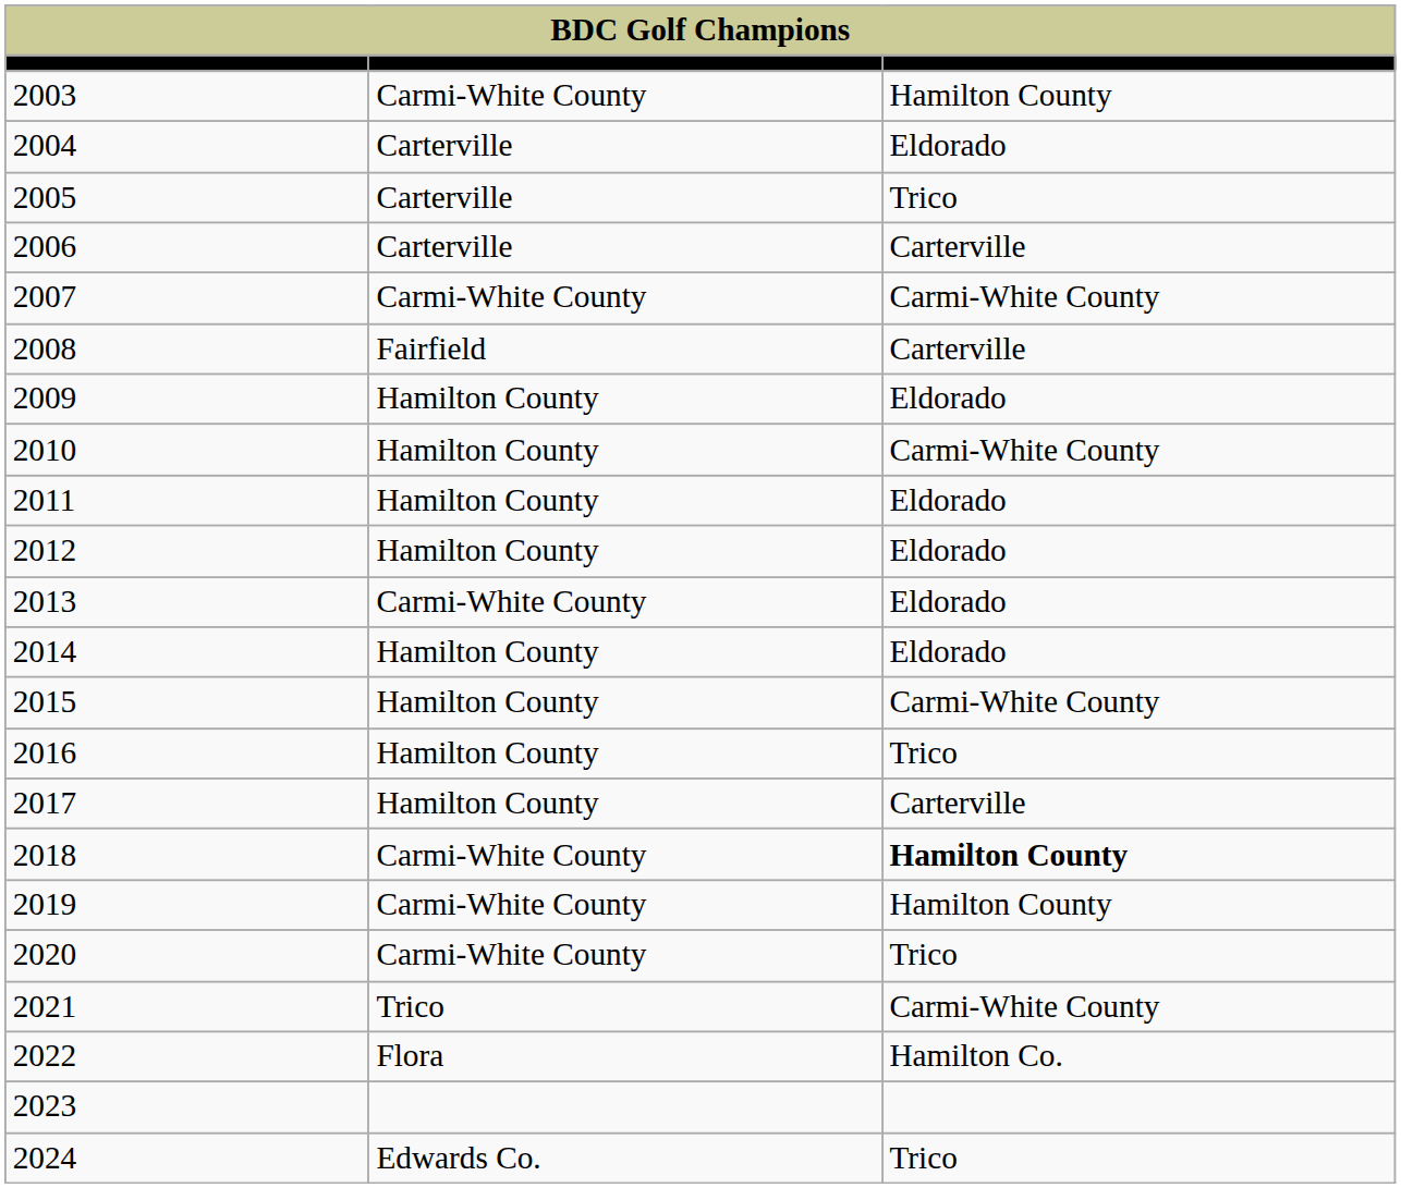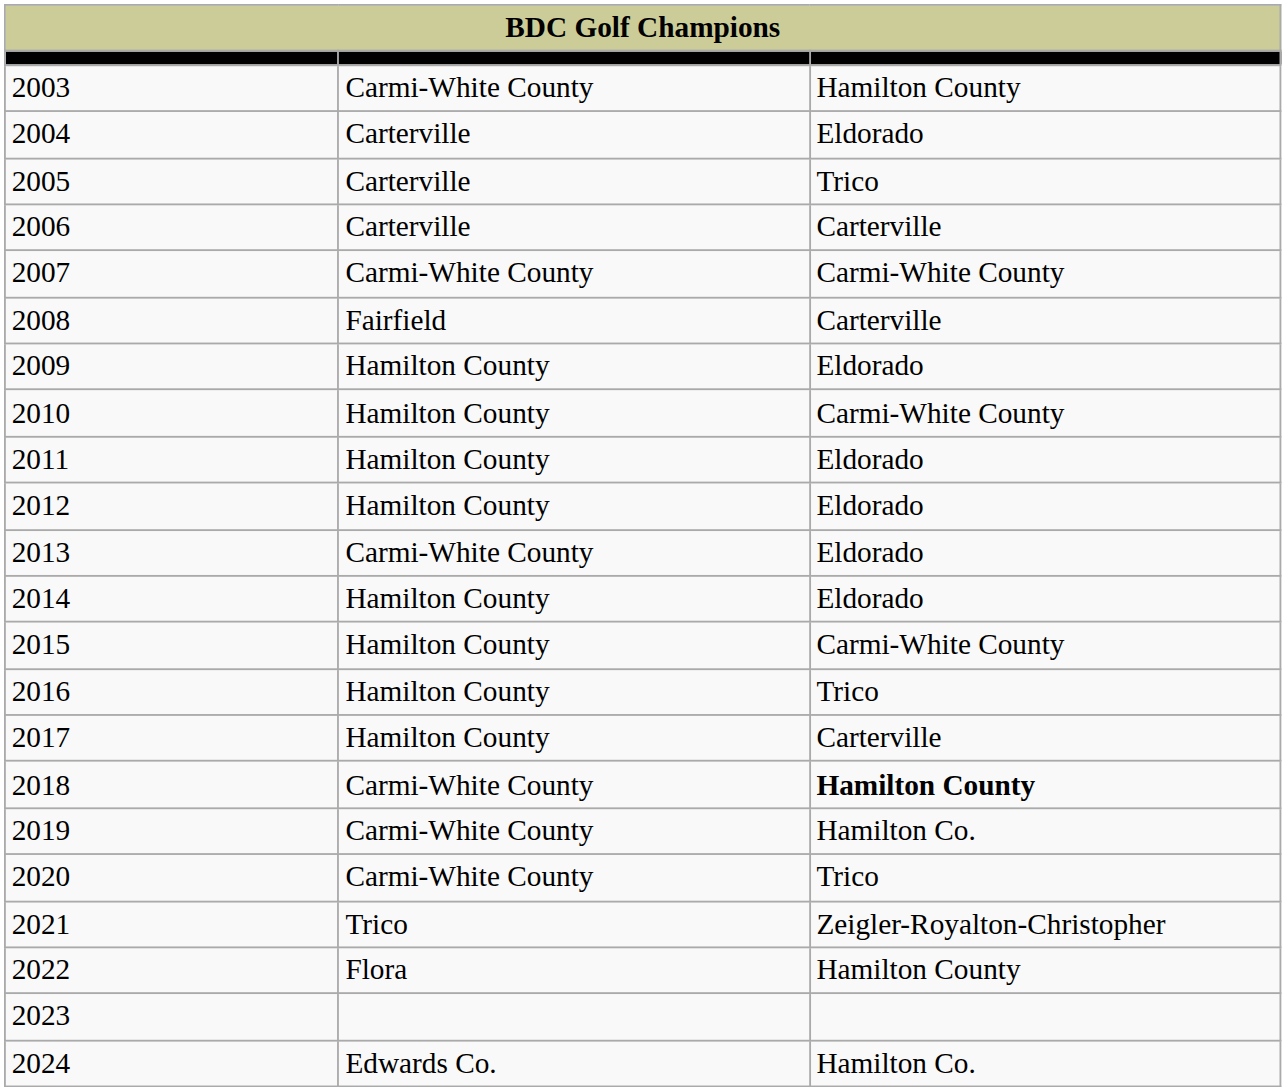2019 | column 3: Hamilton County -> Hamilton Co.
2021 | column 3: Carmi-White County -> Zeigler-Royalton-Christopher
2022 | column 3: Hamilton Co. -> Hamilton County
2024 | column 3: Trico -> Hamilton Co.
